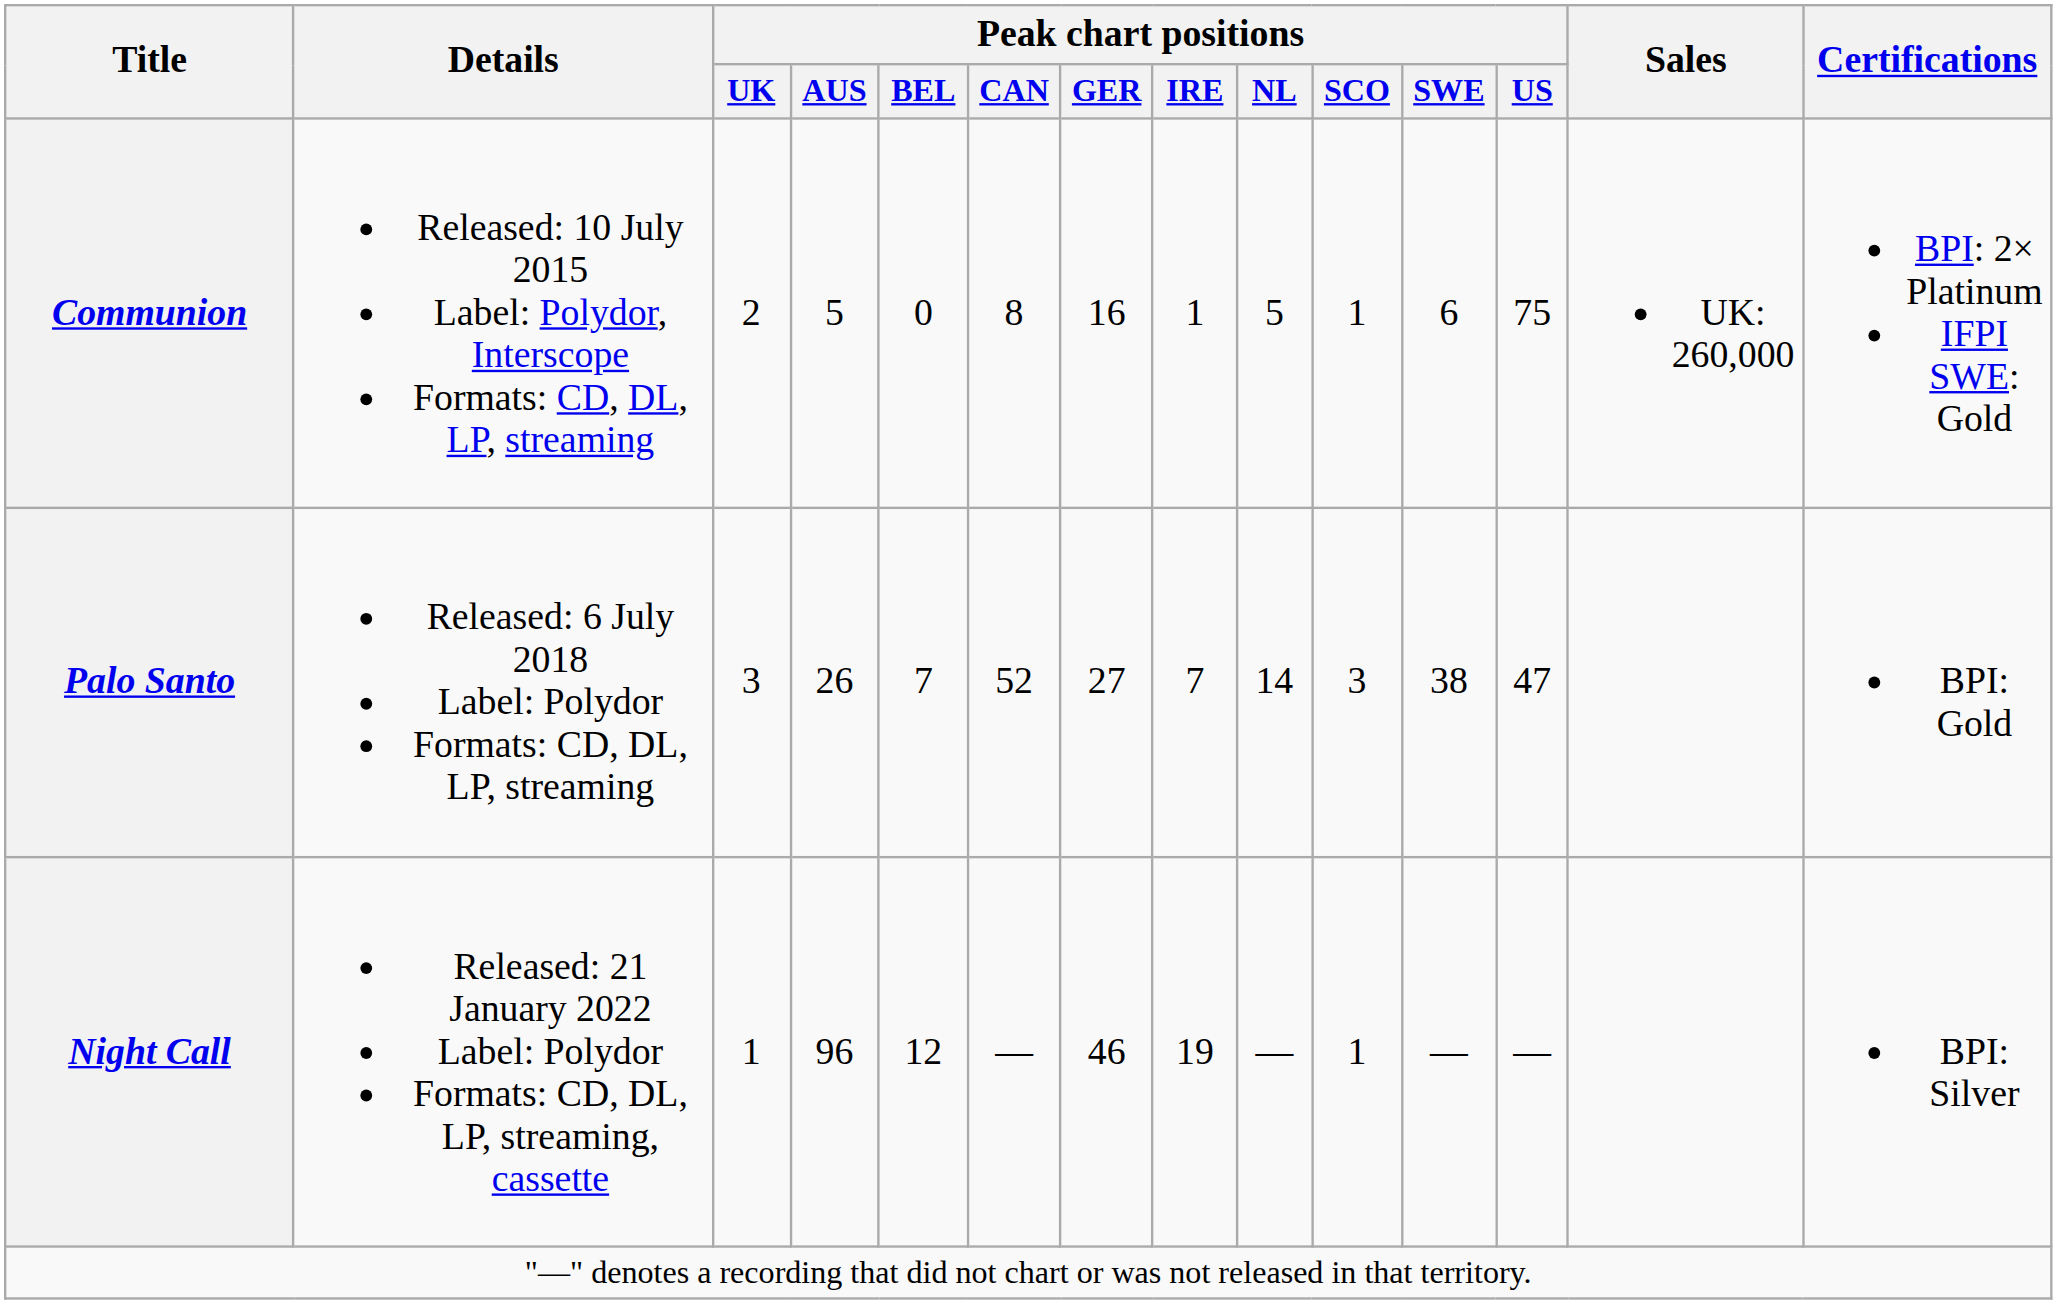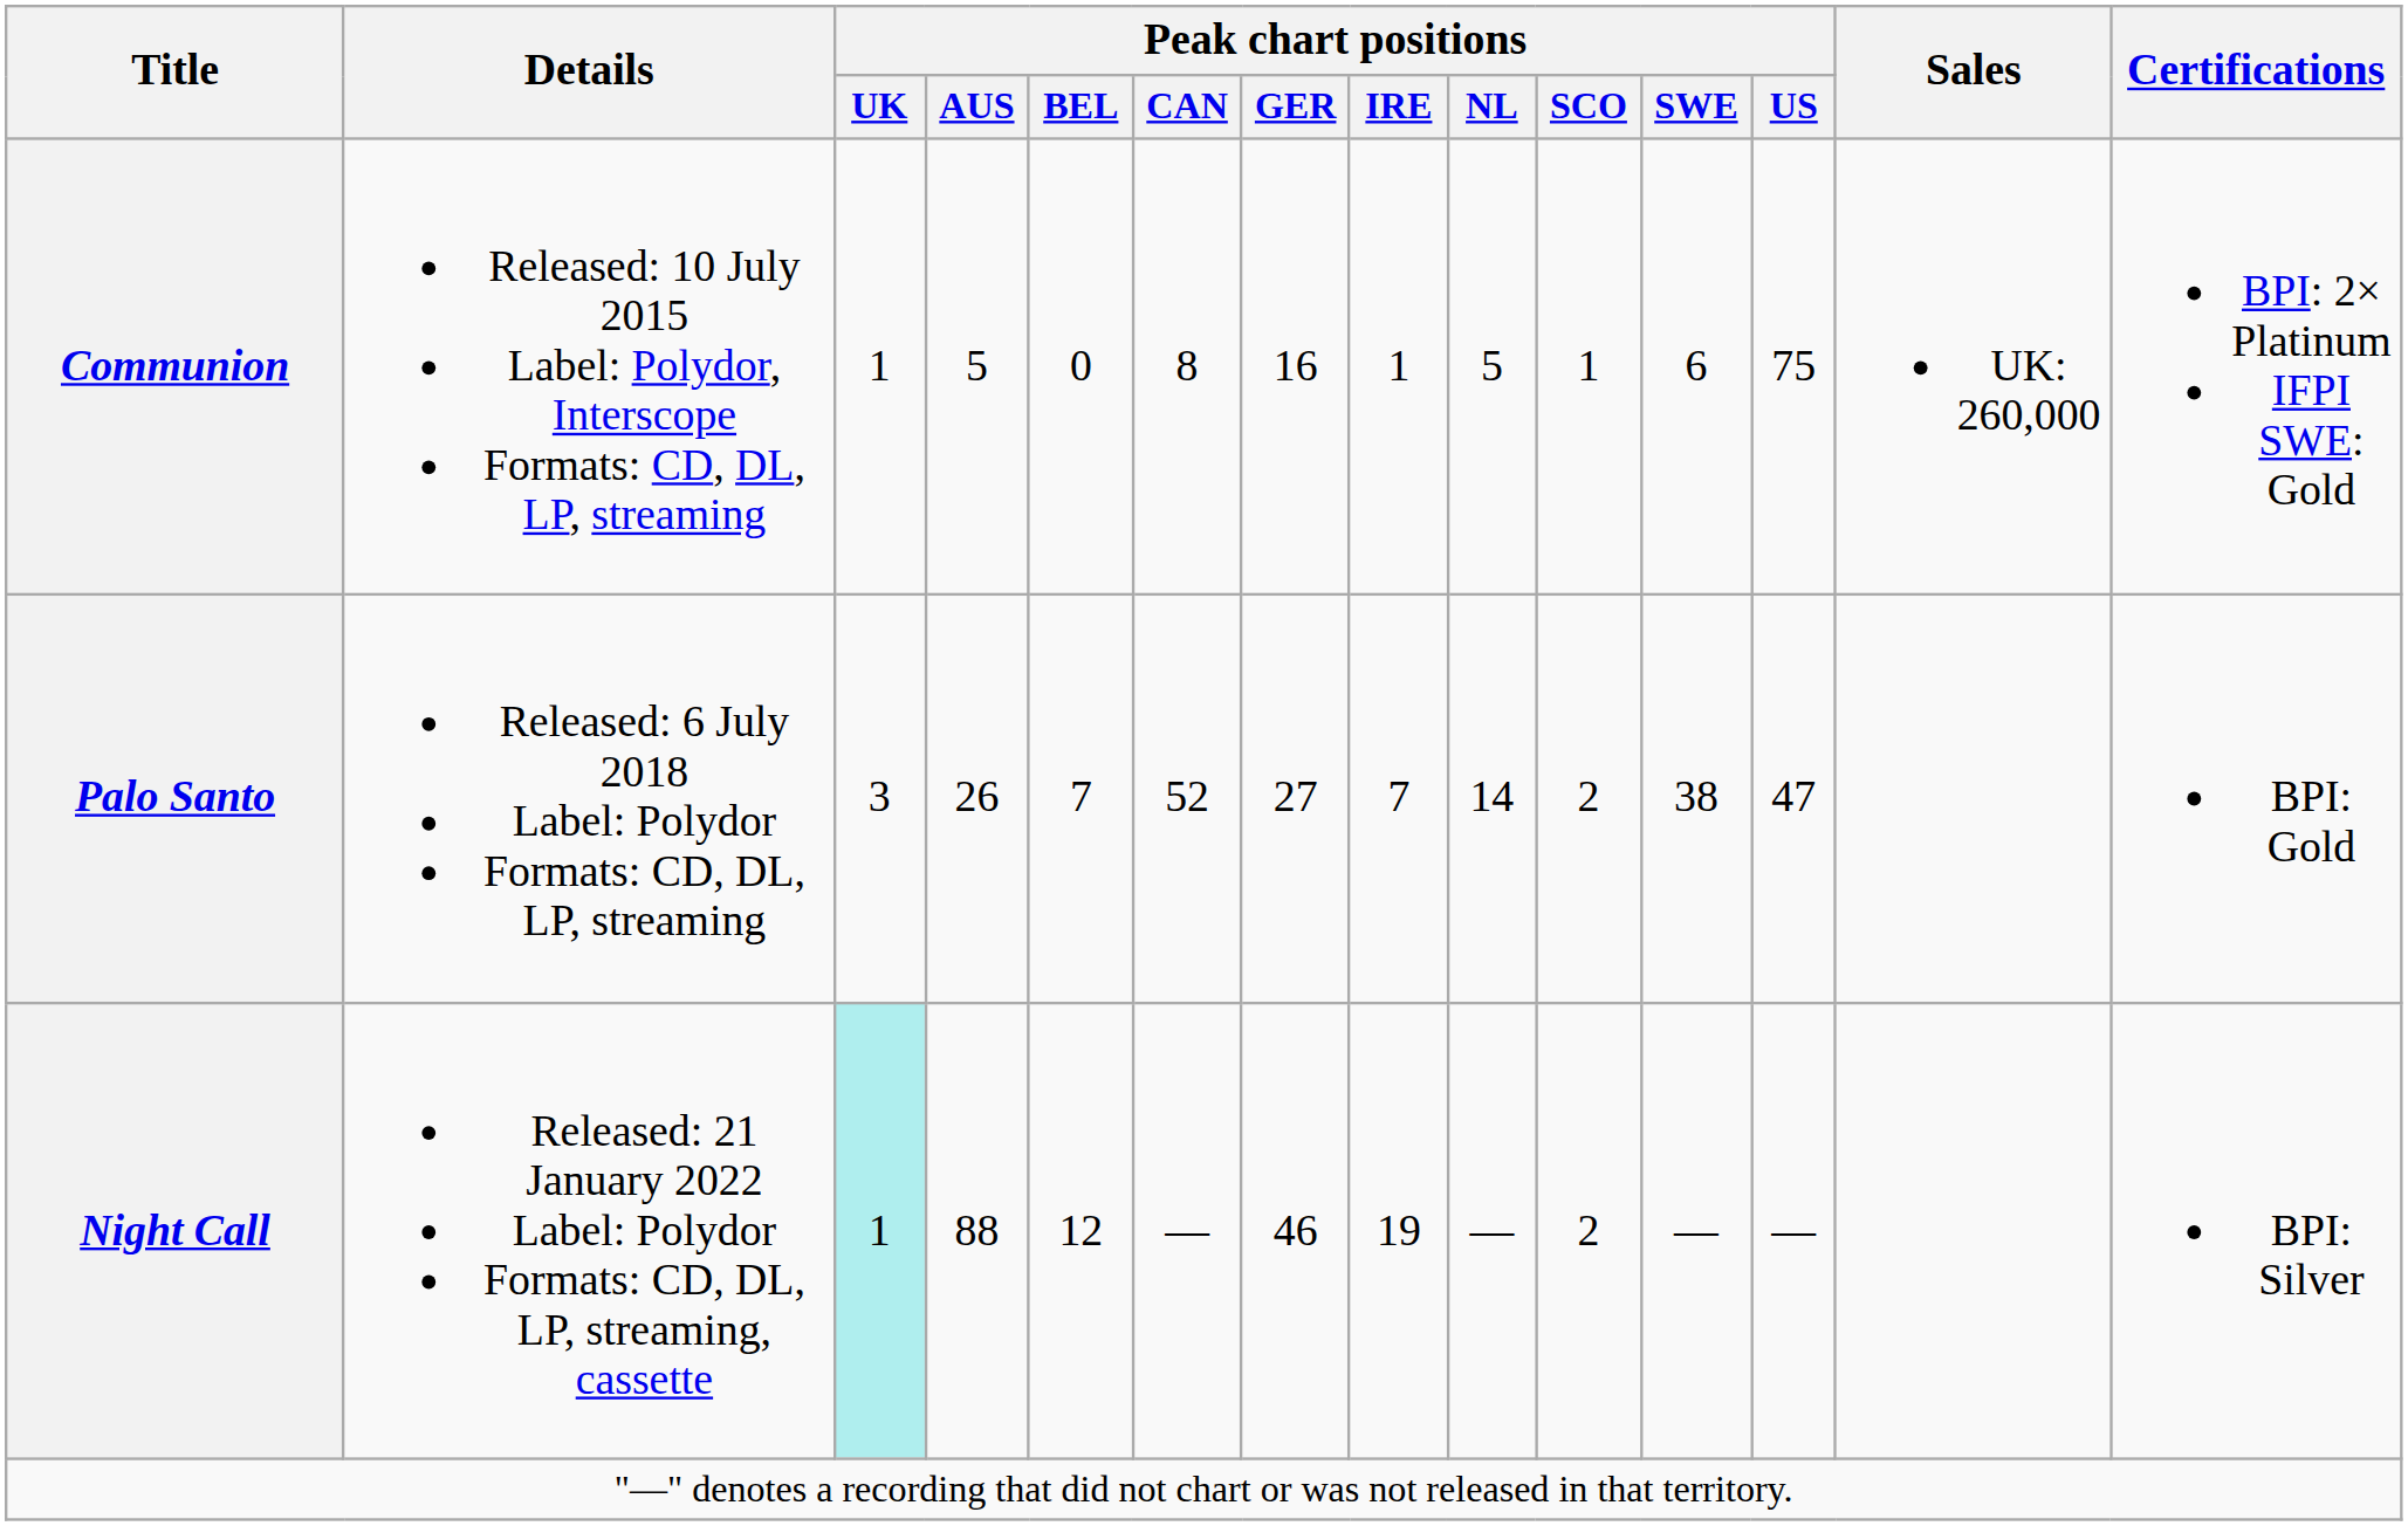Communion | Peak chart positions / UK: 2 -> 1
Palo Santo | Peak chart positions / SCO: 3 -> 2
Night Call | Peak chart positions / UK: no background -> paleturquoise background
Night Call | Peak chart positions / AUS: 96 -> 88
Night Call | Peak chart positions / SCO: 1 -> 2
